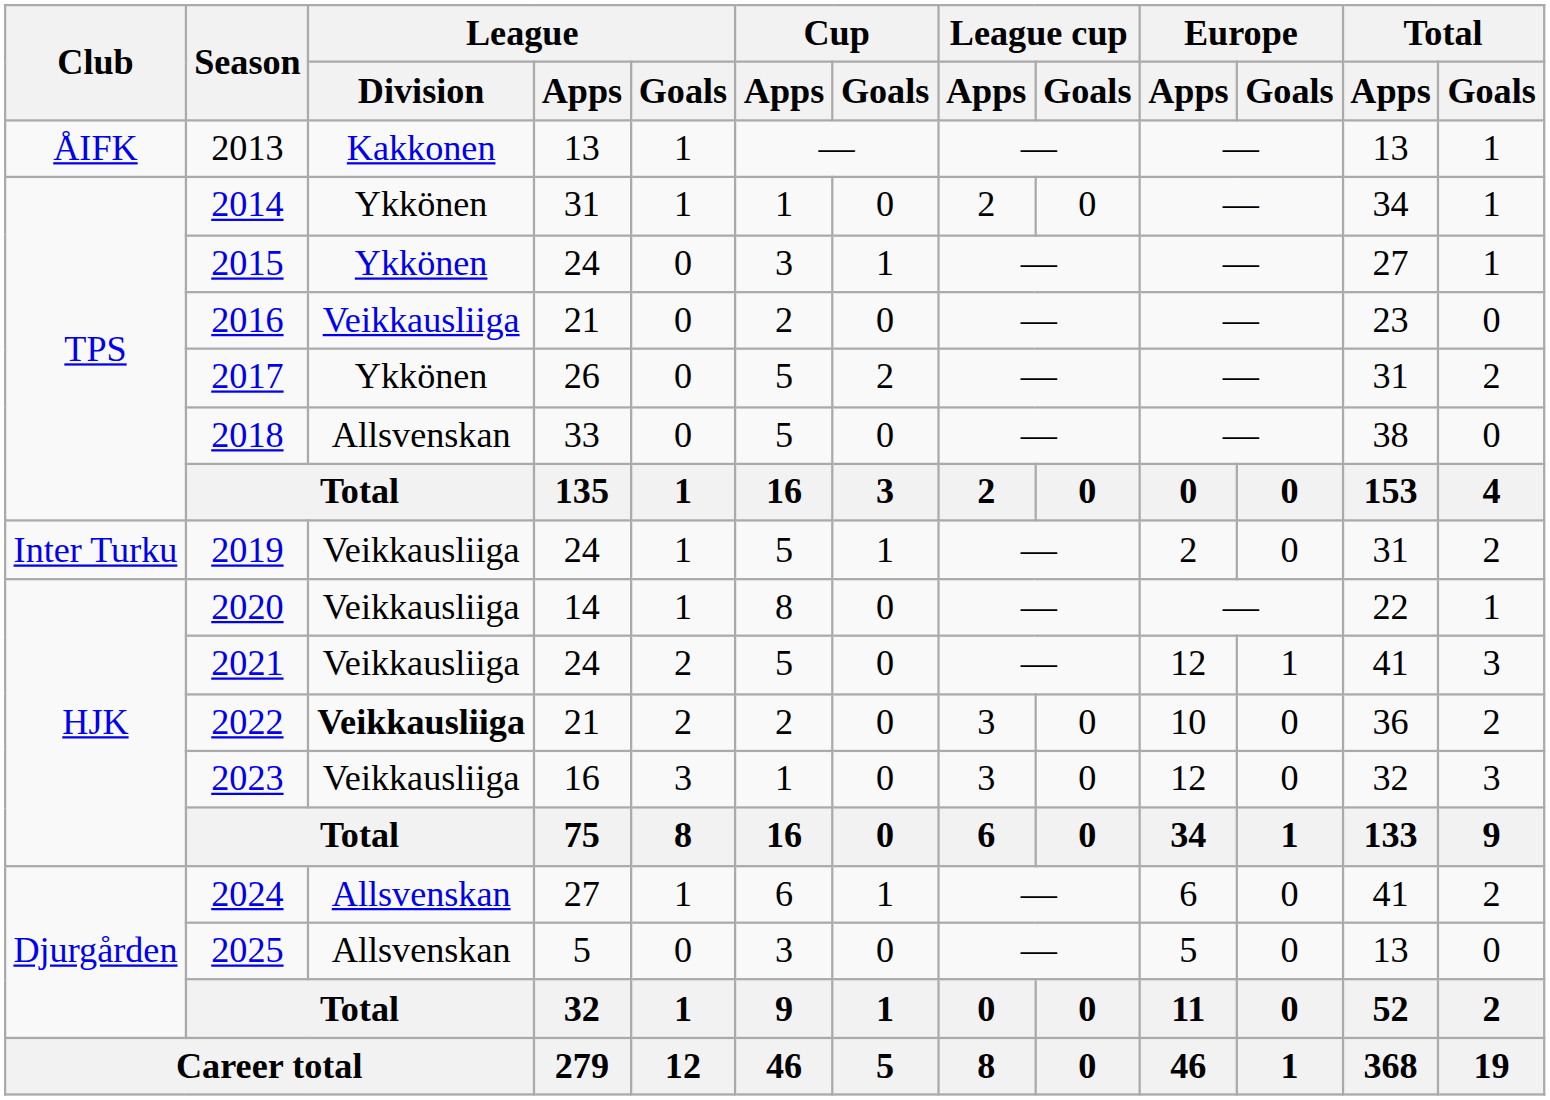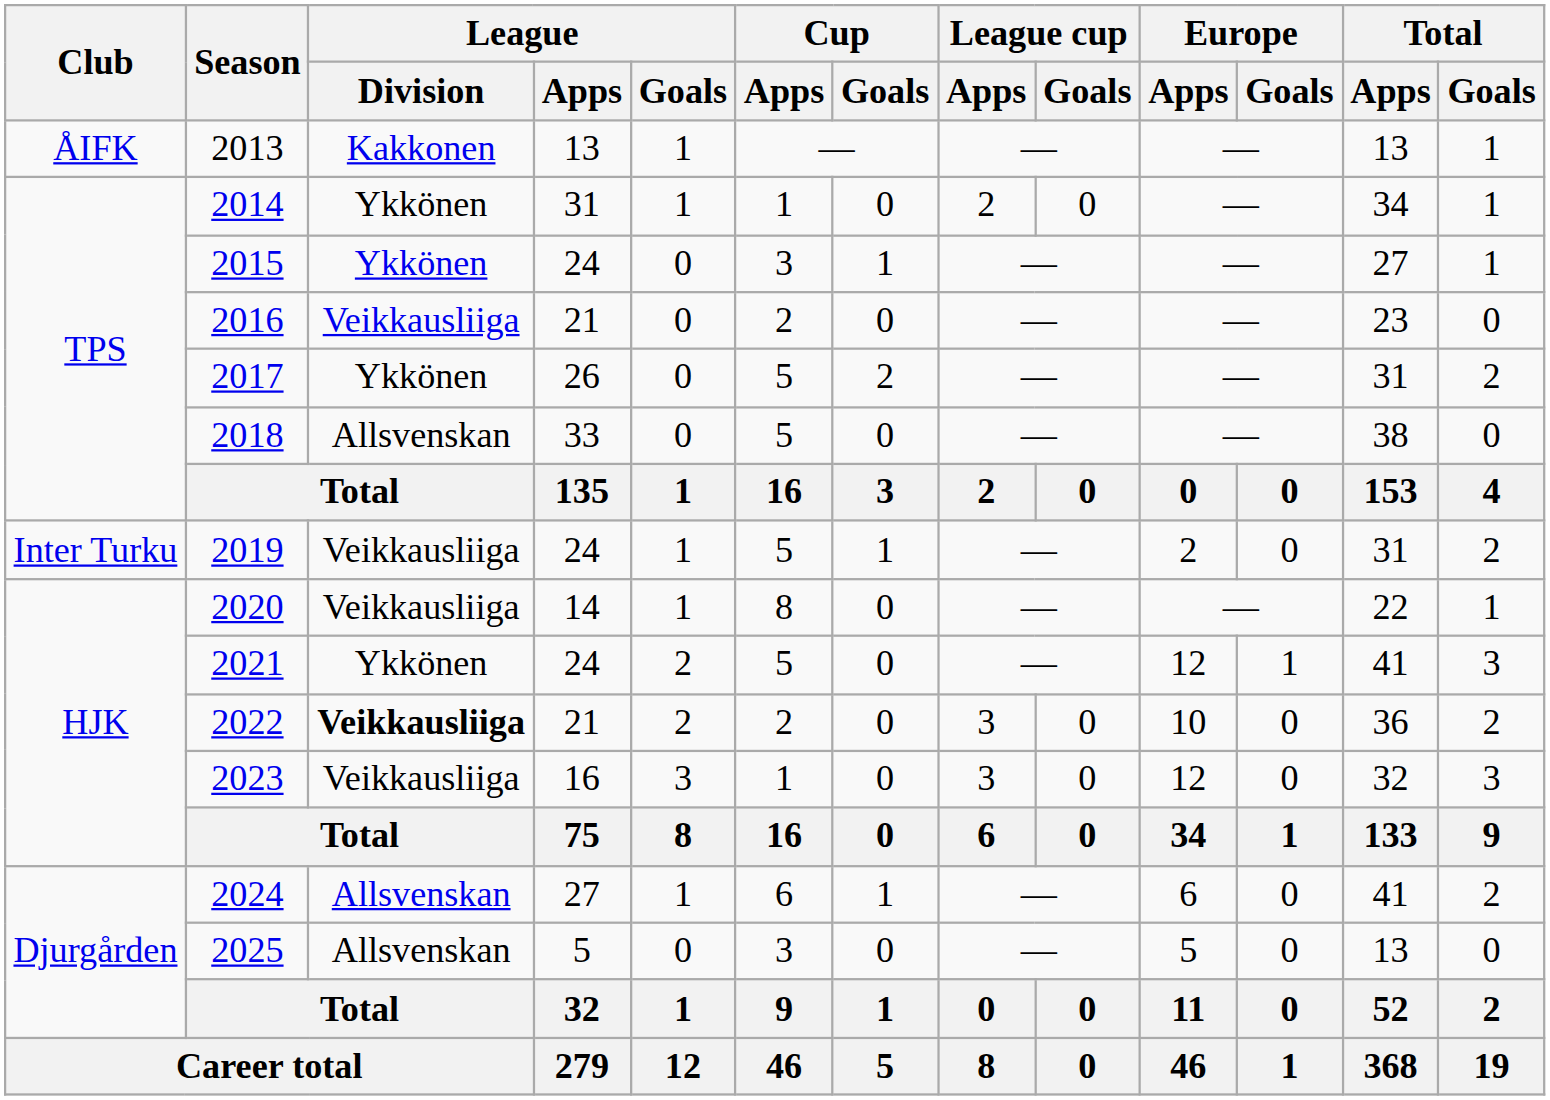2021 | League / Division: Veikkausliiga -> Ykkönen
